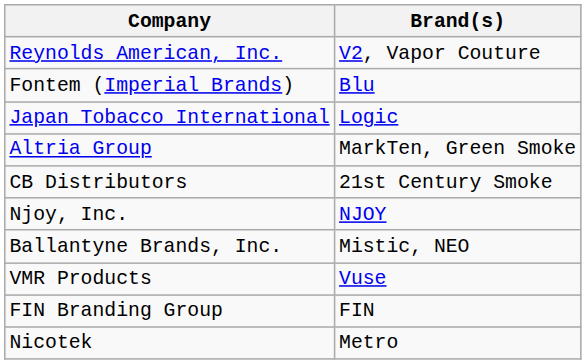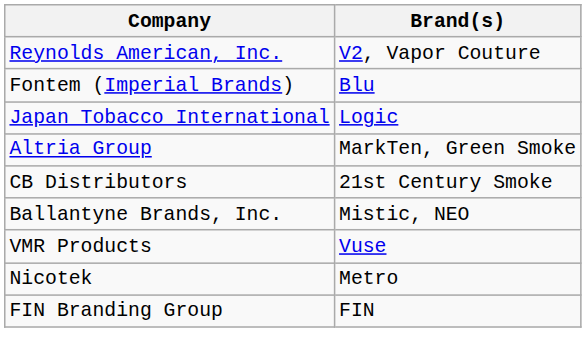- row: Njoy, Inc. | NJOY
rows swapped: Nicotek <-> FIN Branding Group
